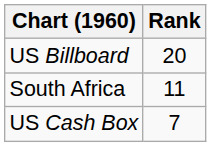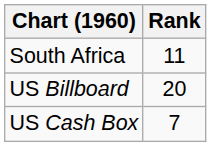rows swapped: South Africa <-> US Billboard
